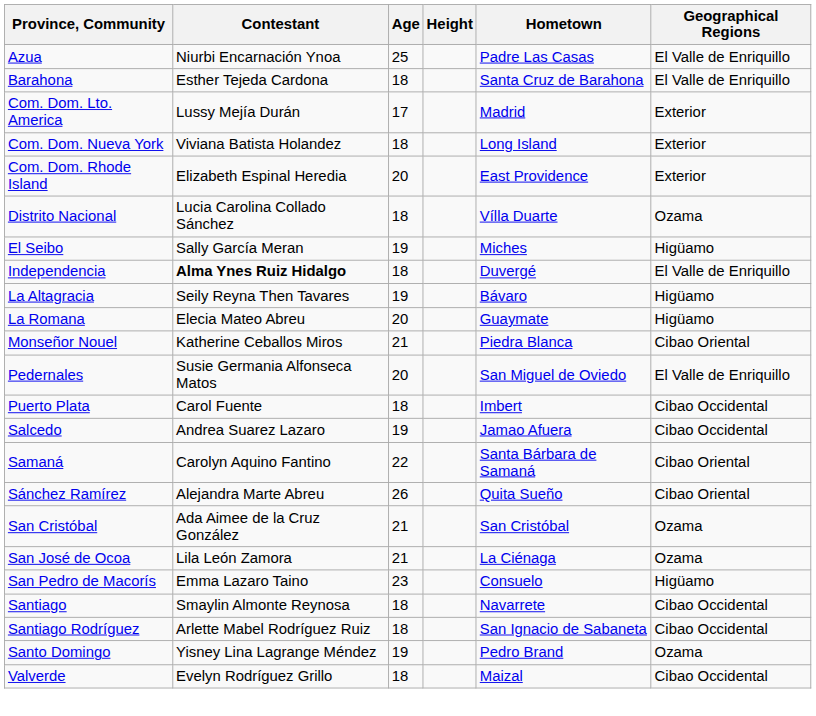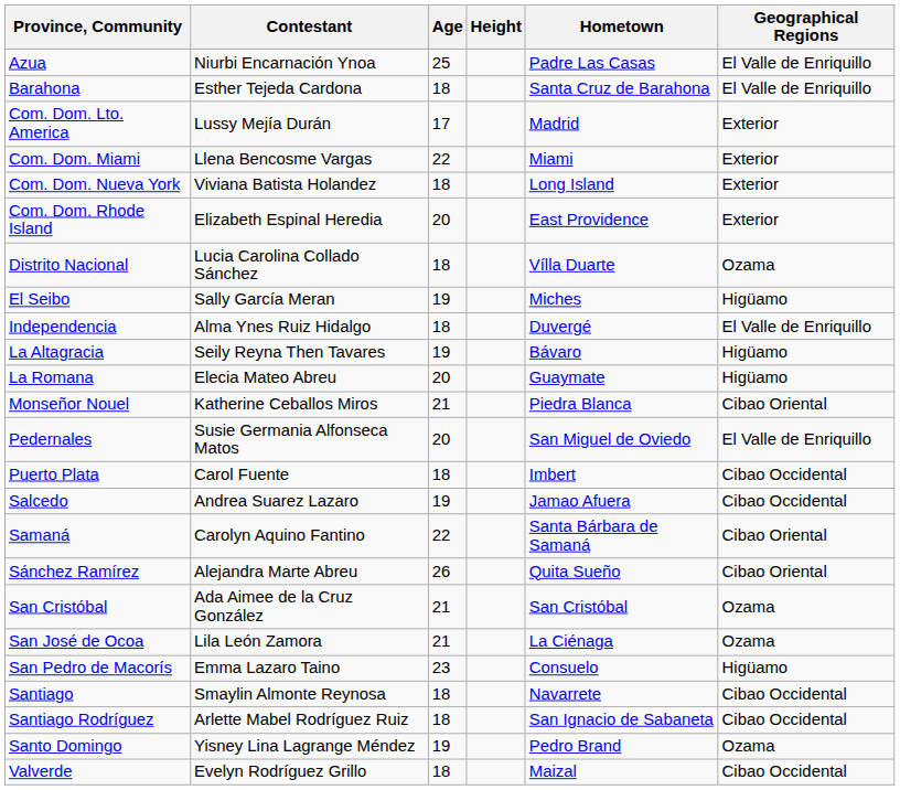+ row: Com. Dom. Miami | Llena Bencosme Vargas | 22 | Miami | Exterior
Independencia | Contestant: bold -> normal
